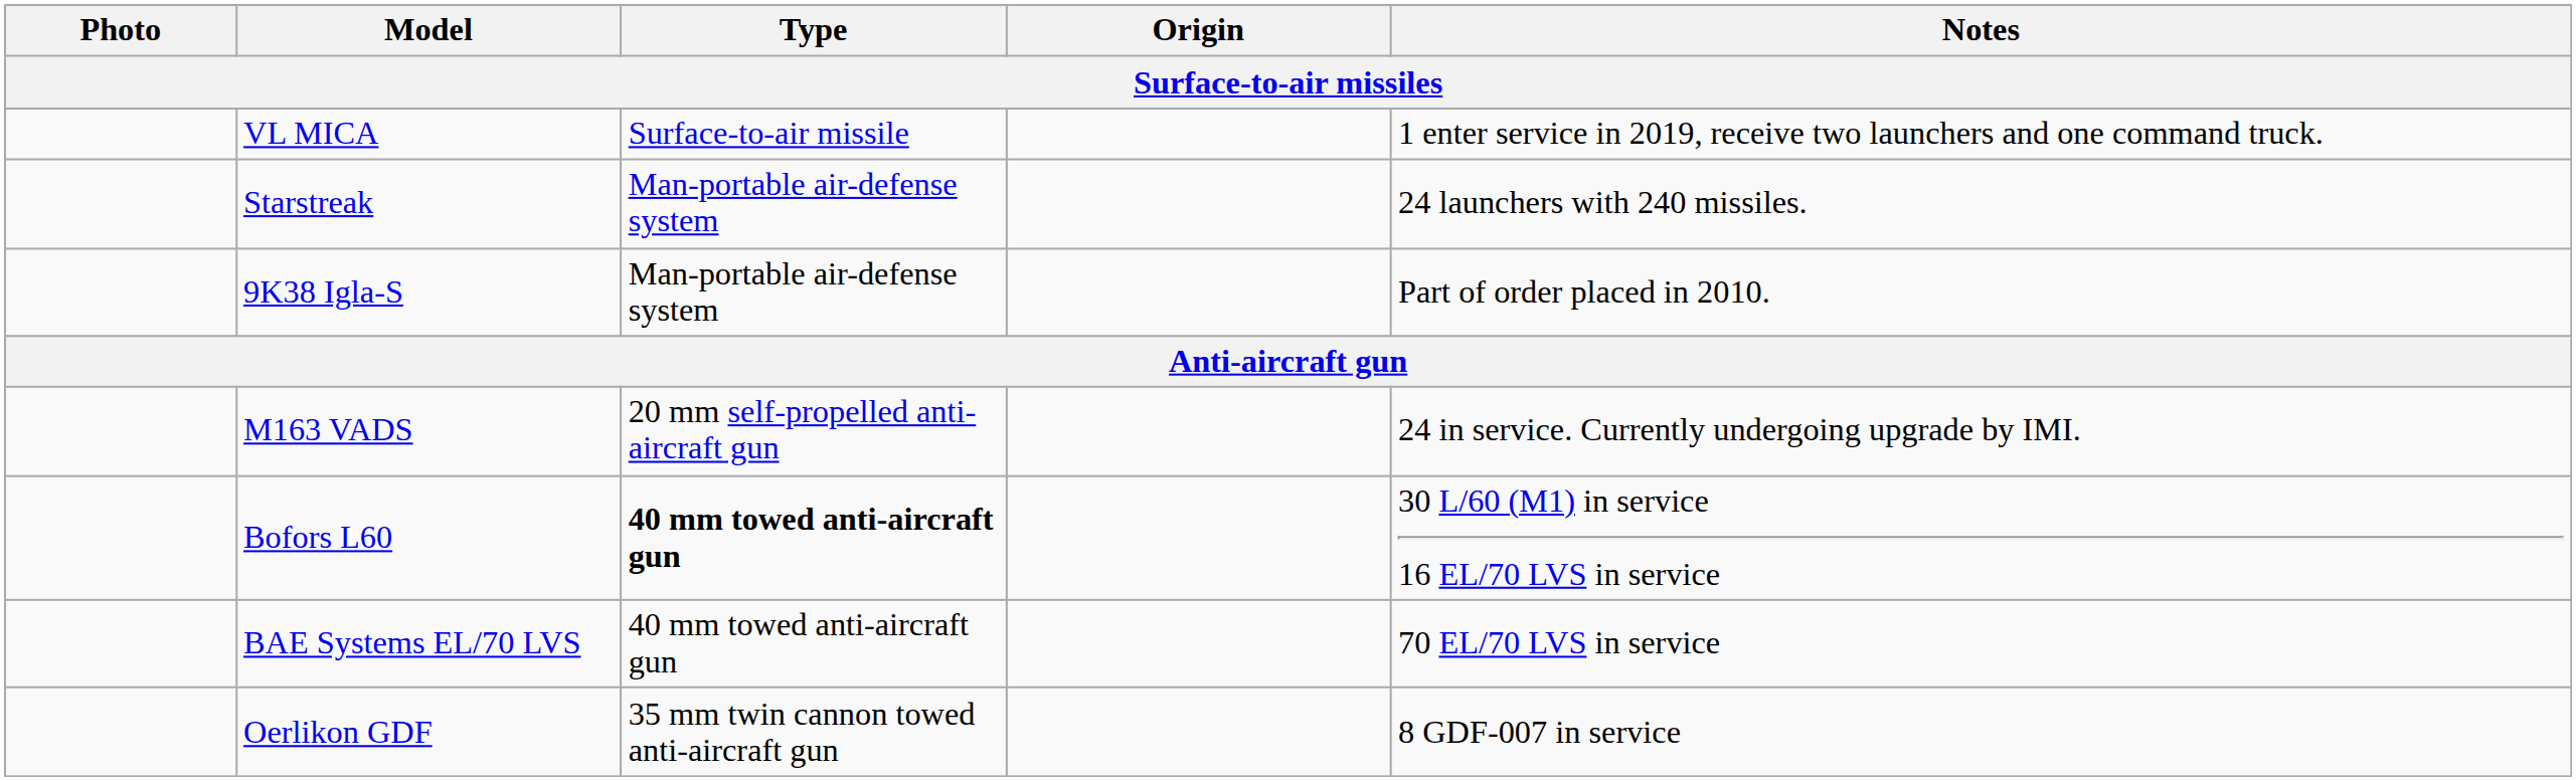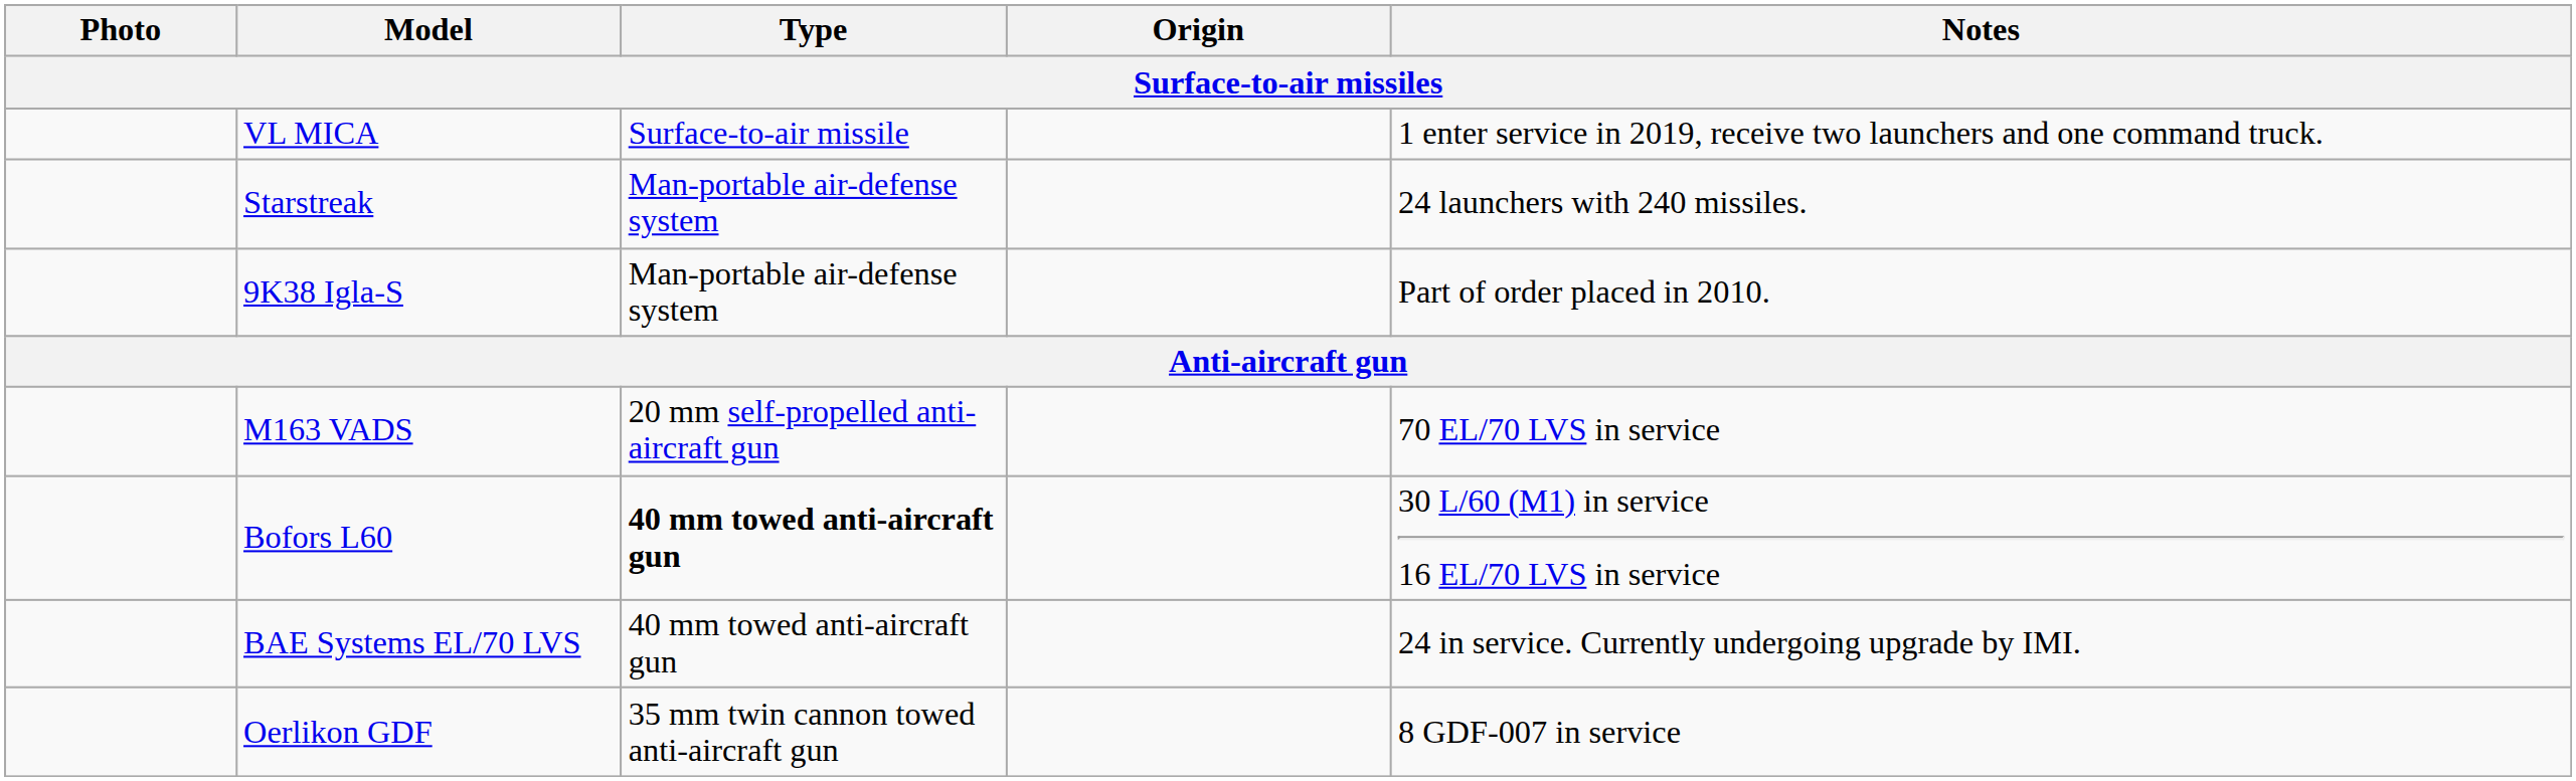M163 VADS | Notes: 24 in service. Currently undergoing upgrade by IMI. -> 70 EL/70 LVS in service
BAE Systems EL/70 LVS | Notes: 70 EL/70 LVS in service -> 24 in service. Currently undergoing upgrade by IMI.
